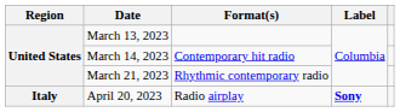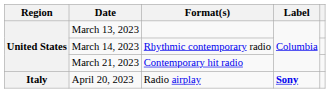March 14, 2023 | Format(s): Contemporary hit radio -> Rhythmic contemporary radio
March 21, 2023 | Format(s): Rhythmic contemporary radio -> Contemporary hit radio
